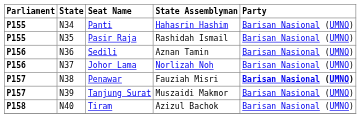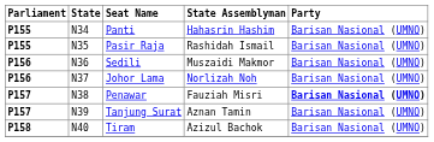Sedili | State Assemblyman: Aznan Tamin -> Muszaidi Makmor
Tanjung Surat | State Assemblyman: Muszaidi Makmor -> Aznan Tamin
